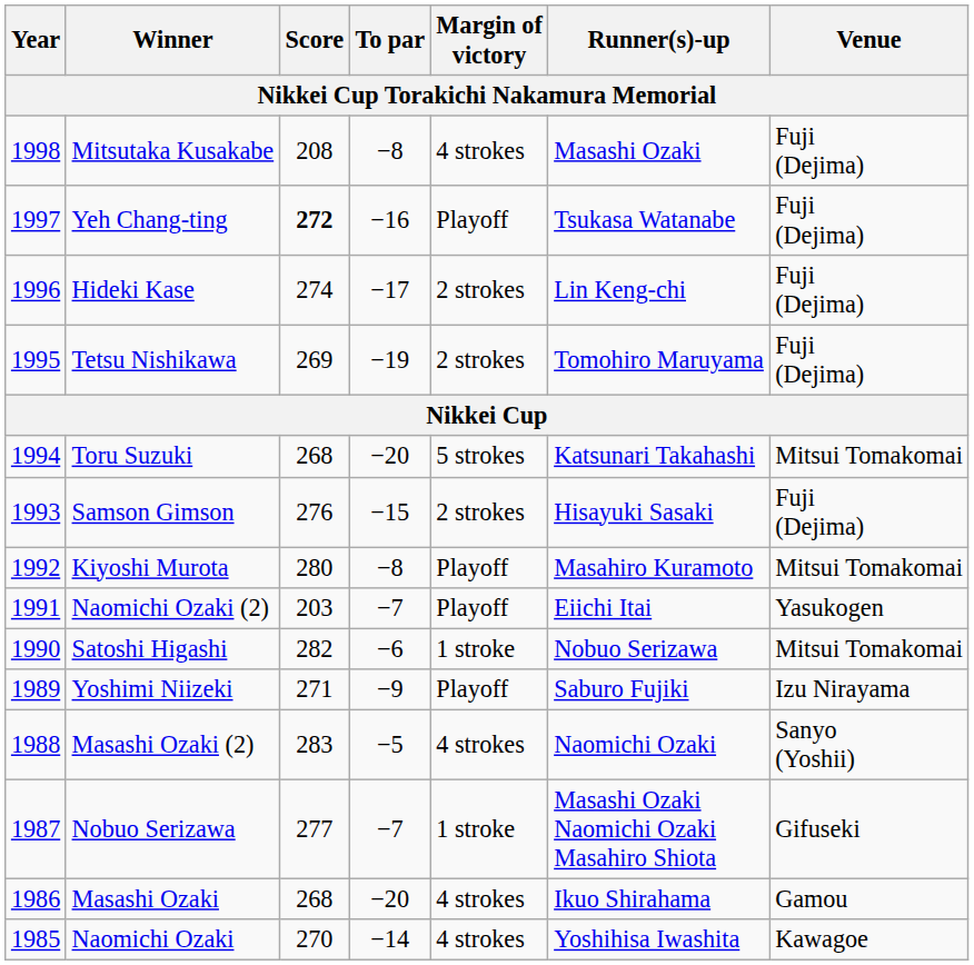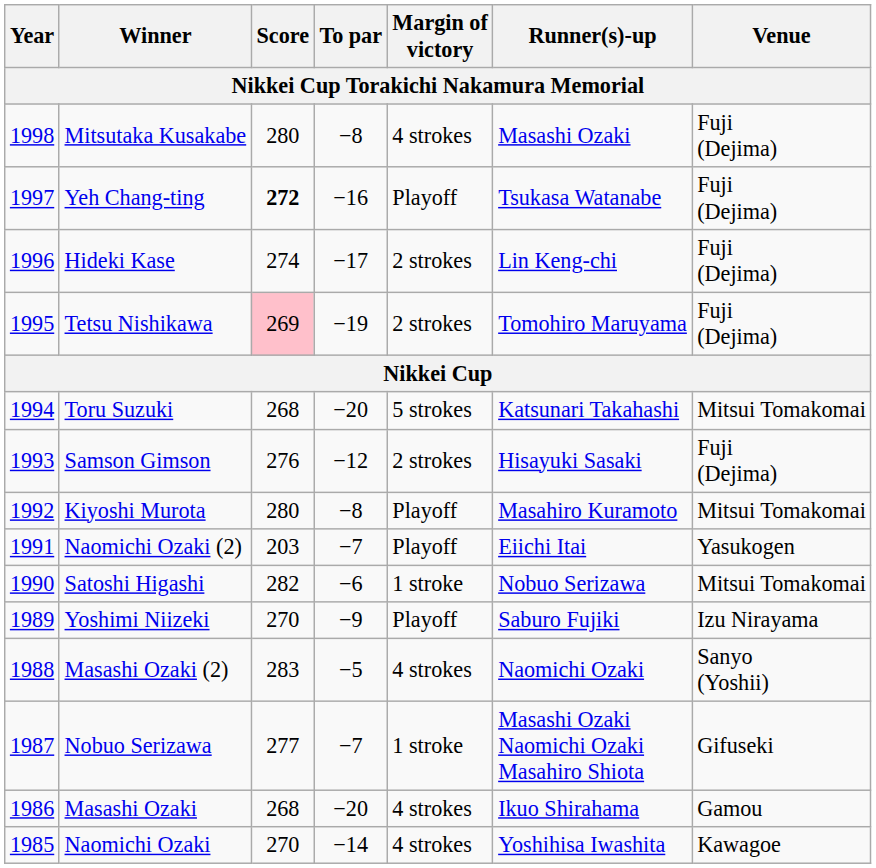Mitsutaka Kusakabe | Score: 208 -> 280
Tetsu Nishikawa | Score: no background -> pink background
Samson Gimson | To par: −15 -> −12
Yoshimi Niizeki | Score: 271 -> 270
